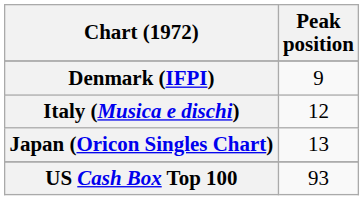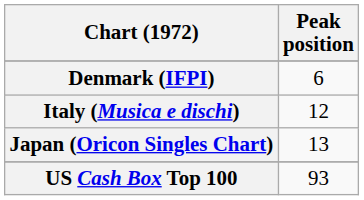Denmark (IFPI) | Peak position: 9 -> 6
